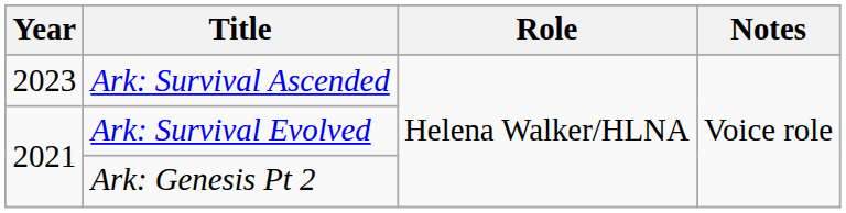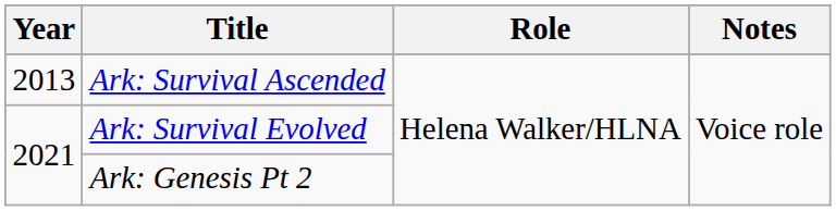Ark: Survival Ascended | Year: 2023 -> 2013
